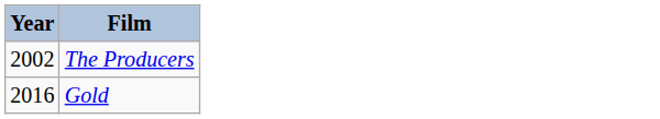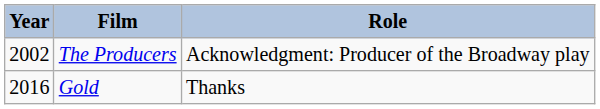+ column: Role | Acknowledgment: Producer of the Broadway play | Thanks
